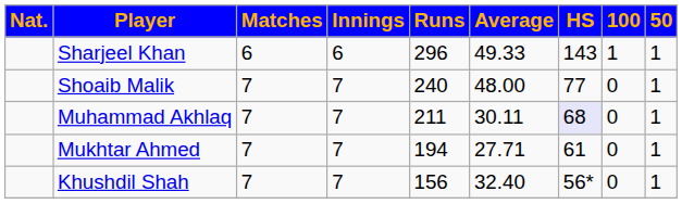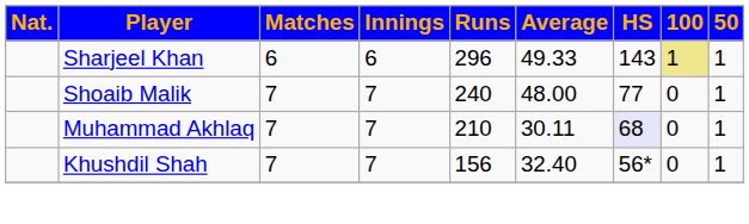Sharjeel Khan | 100: no background -> khaki background
Muhammad Akhlaq | Runs: 211 -> 210
- row: Mukhtar Ahmed | 7 | 7 | 194 | 27.71 | 61 | 0 | 1
